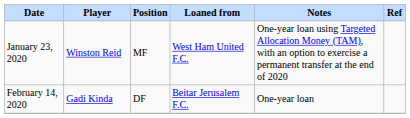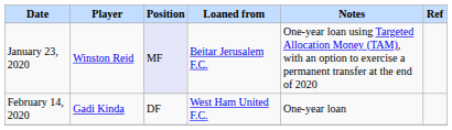January 23, 2020 | Position: no background -> lavender background
January 23, 2020 | Loaned from: West Ham United F.C. -> Beitar Jerusalem F.C.
February 14, 2020 | Loaned from: Beitar Jerusalem F.C. -> West Ham United F.C.
